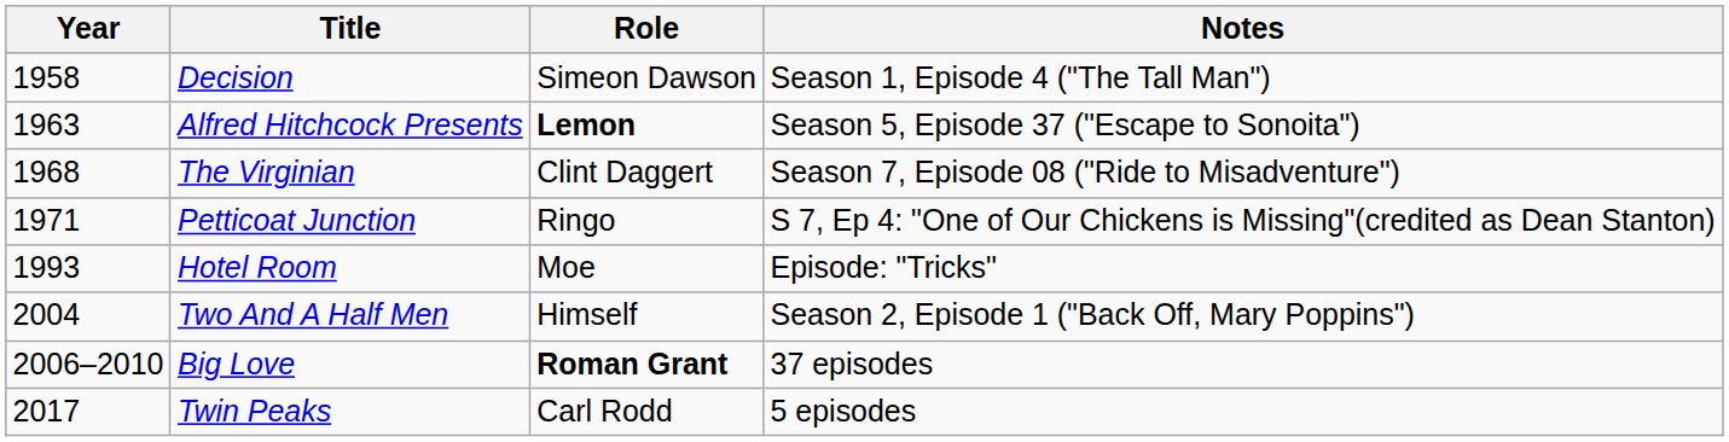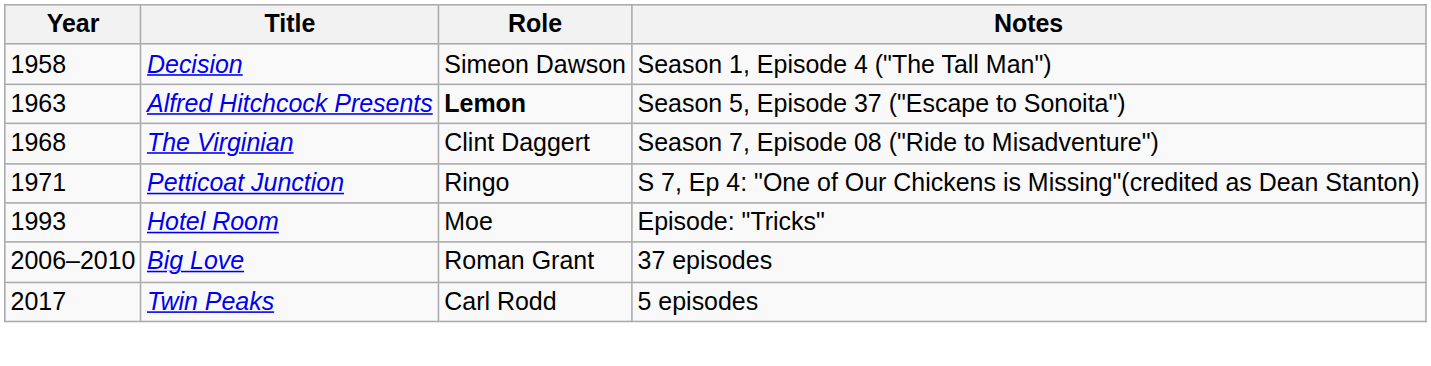- row: 2004 | Two And A Half Men | Himself | Season 2, Episode 1 ("Back Off, Mary Poppins")
Big Love | Role: bold -> normal
